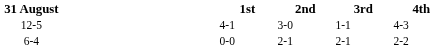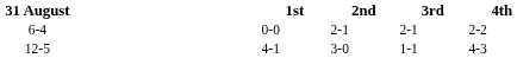rows swapped: 12-5 <-> 6-4
